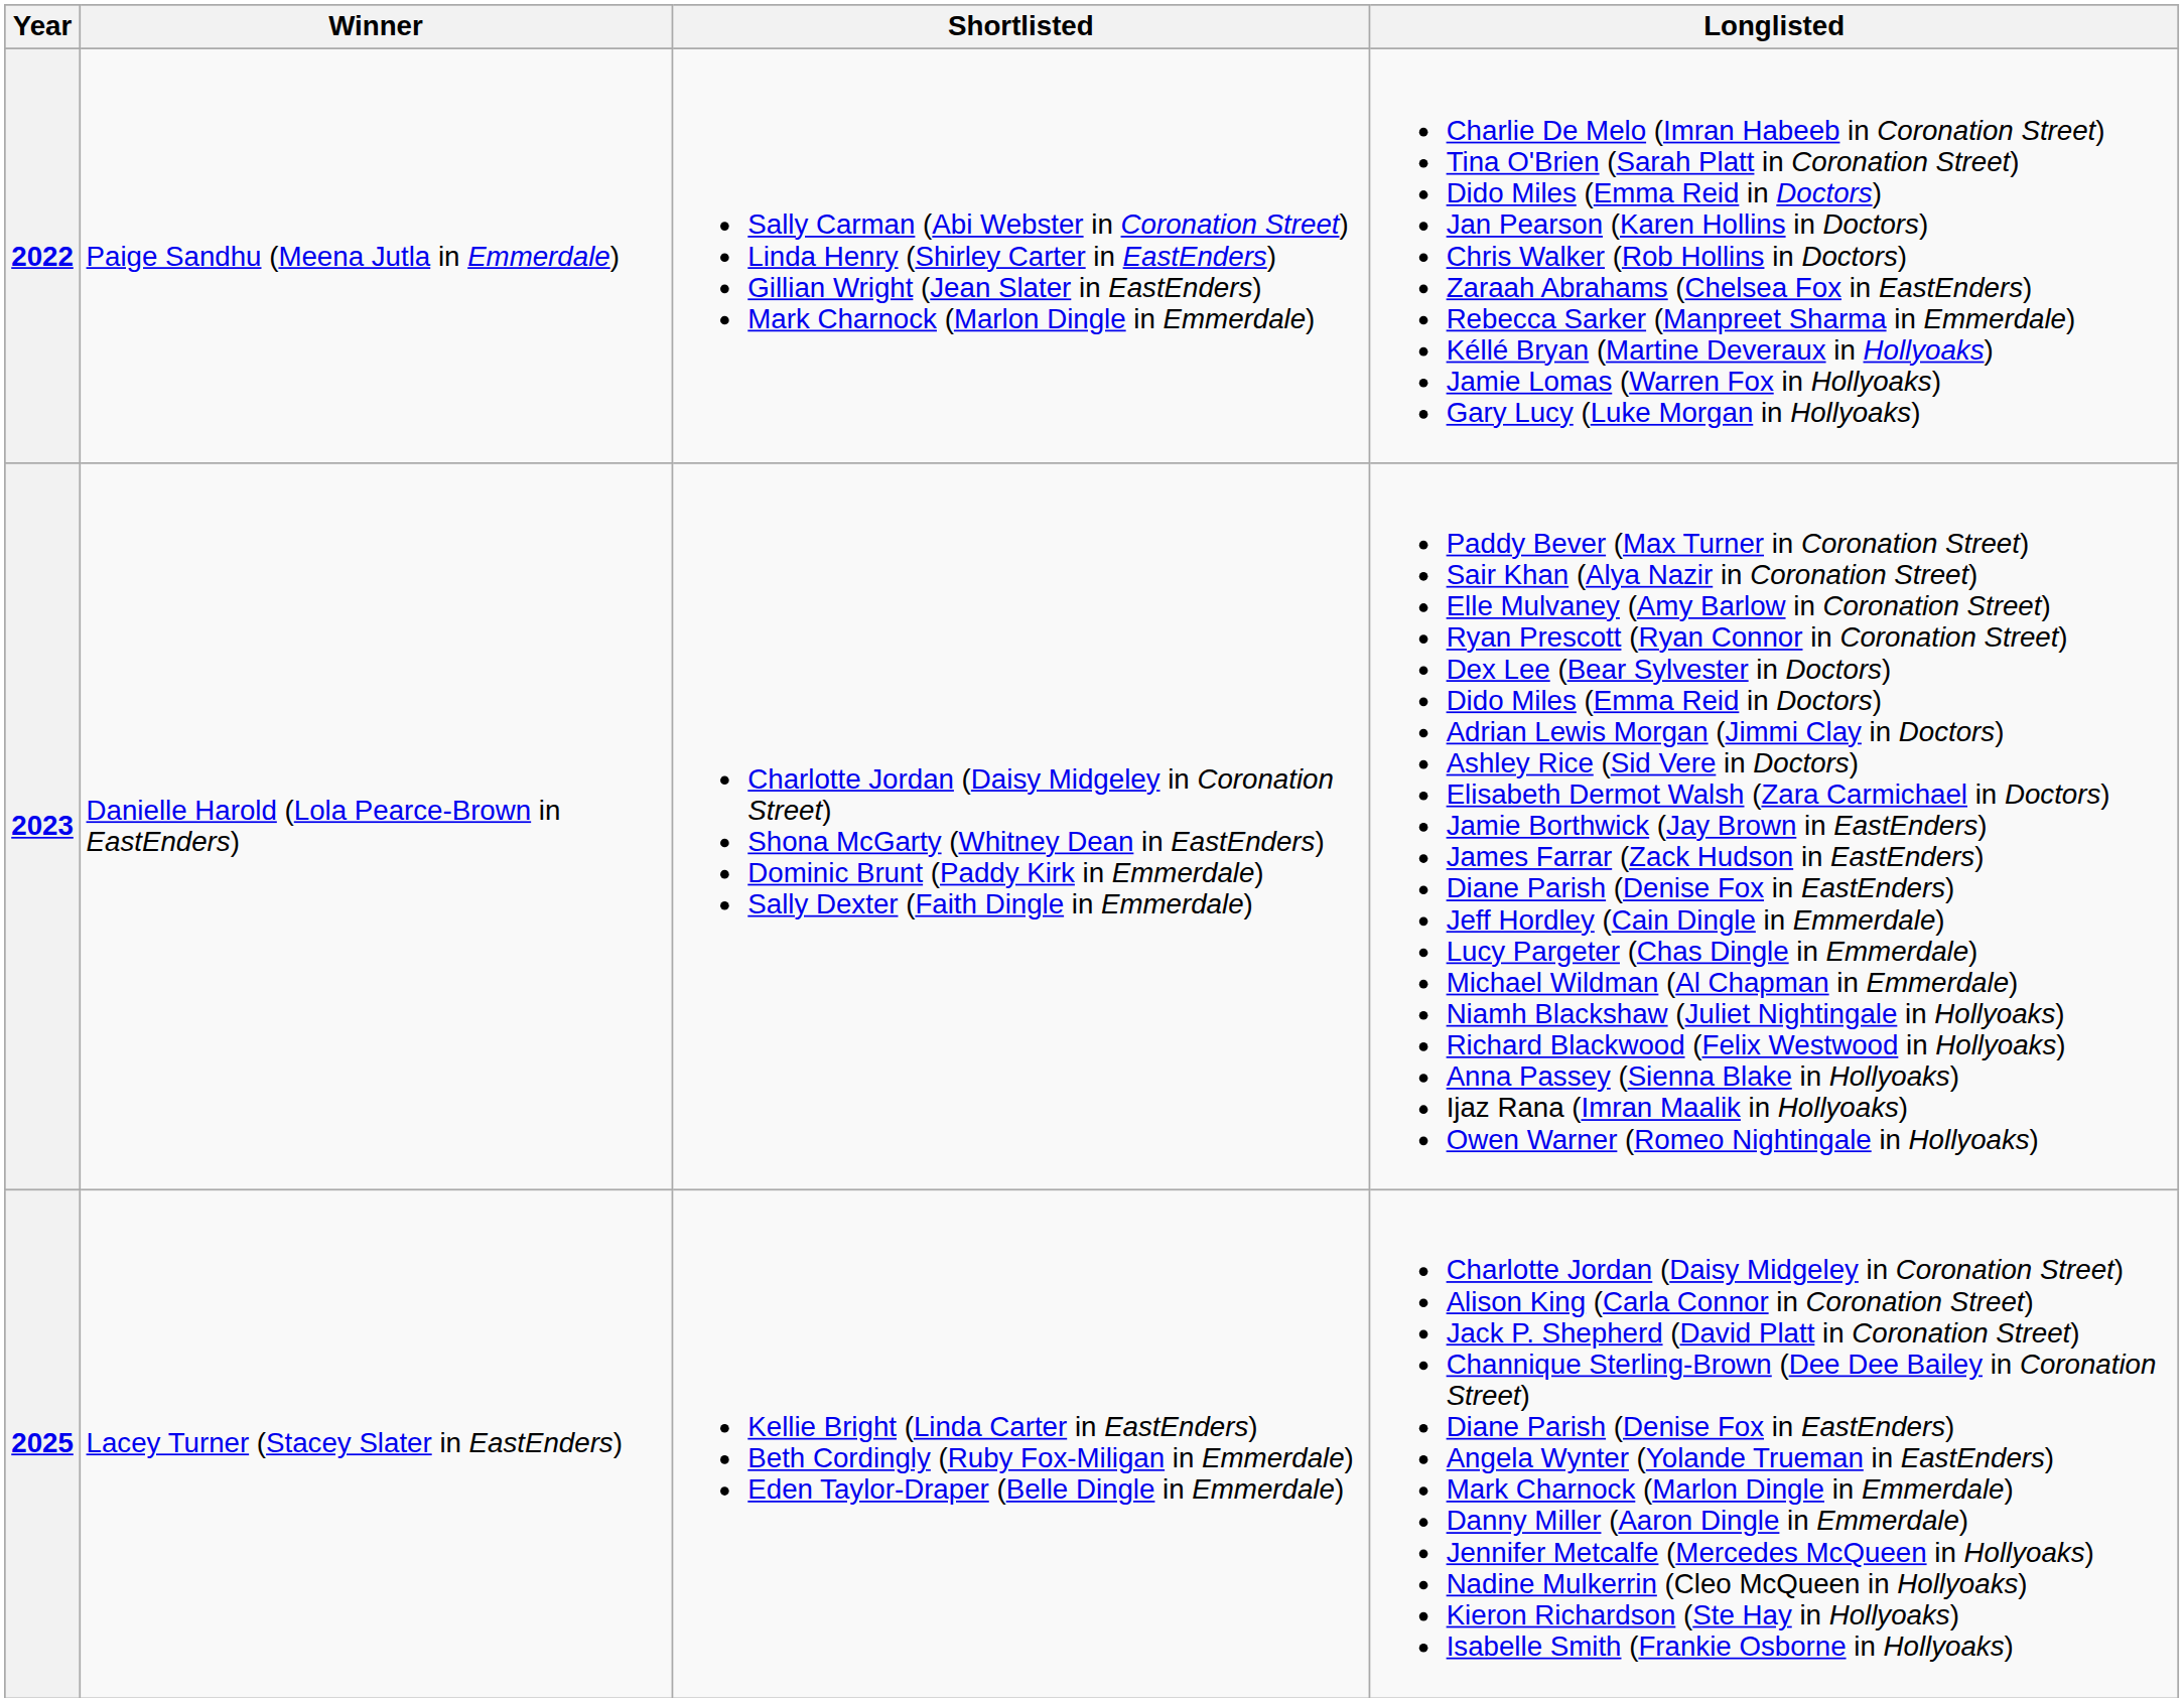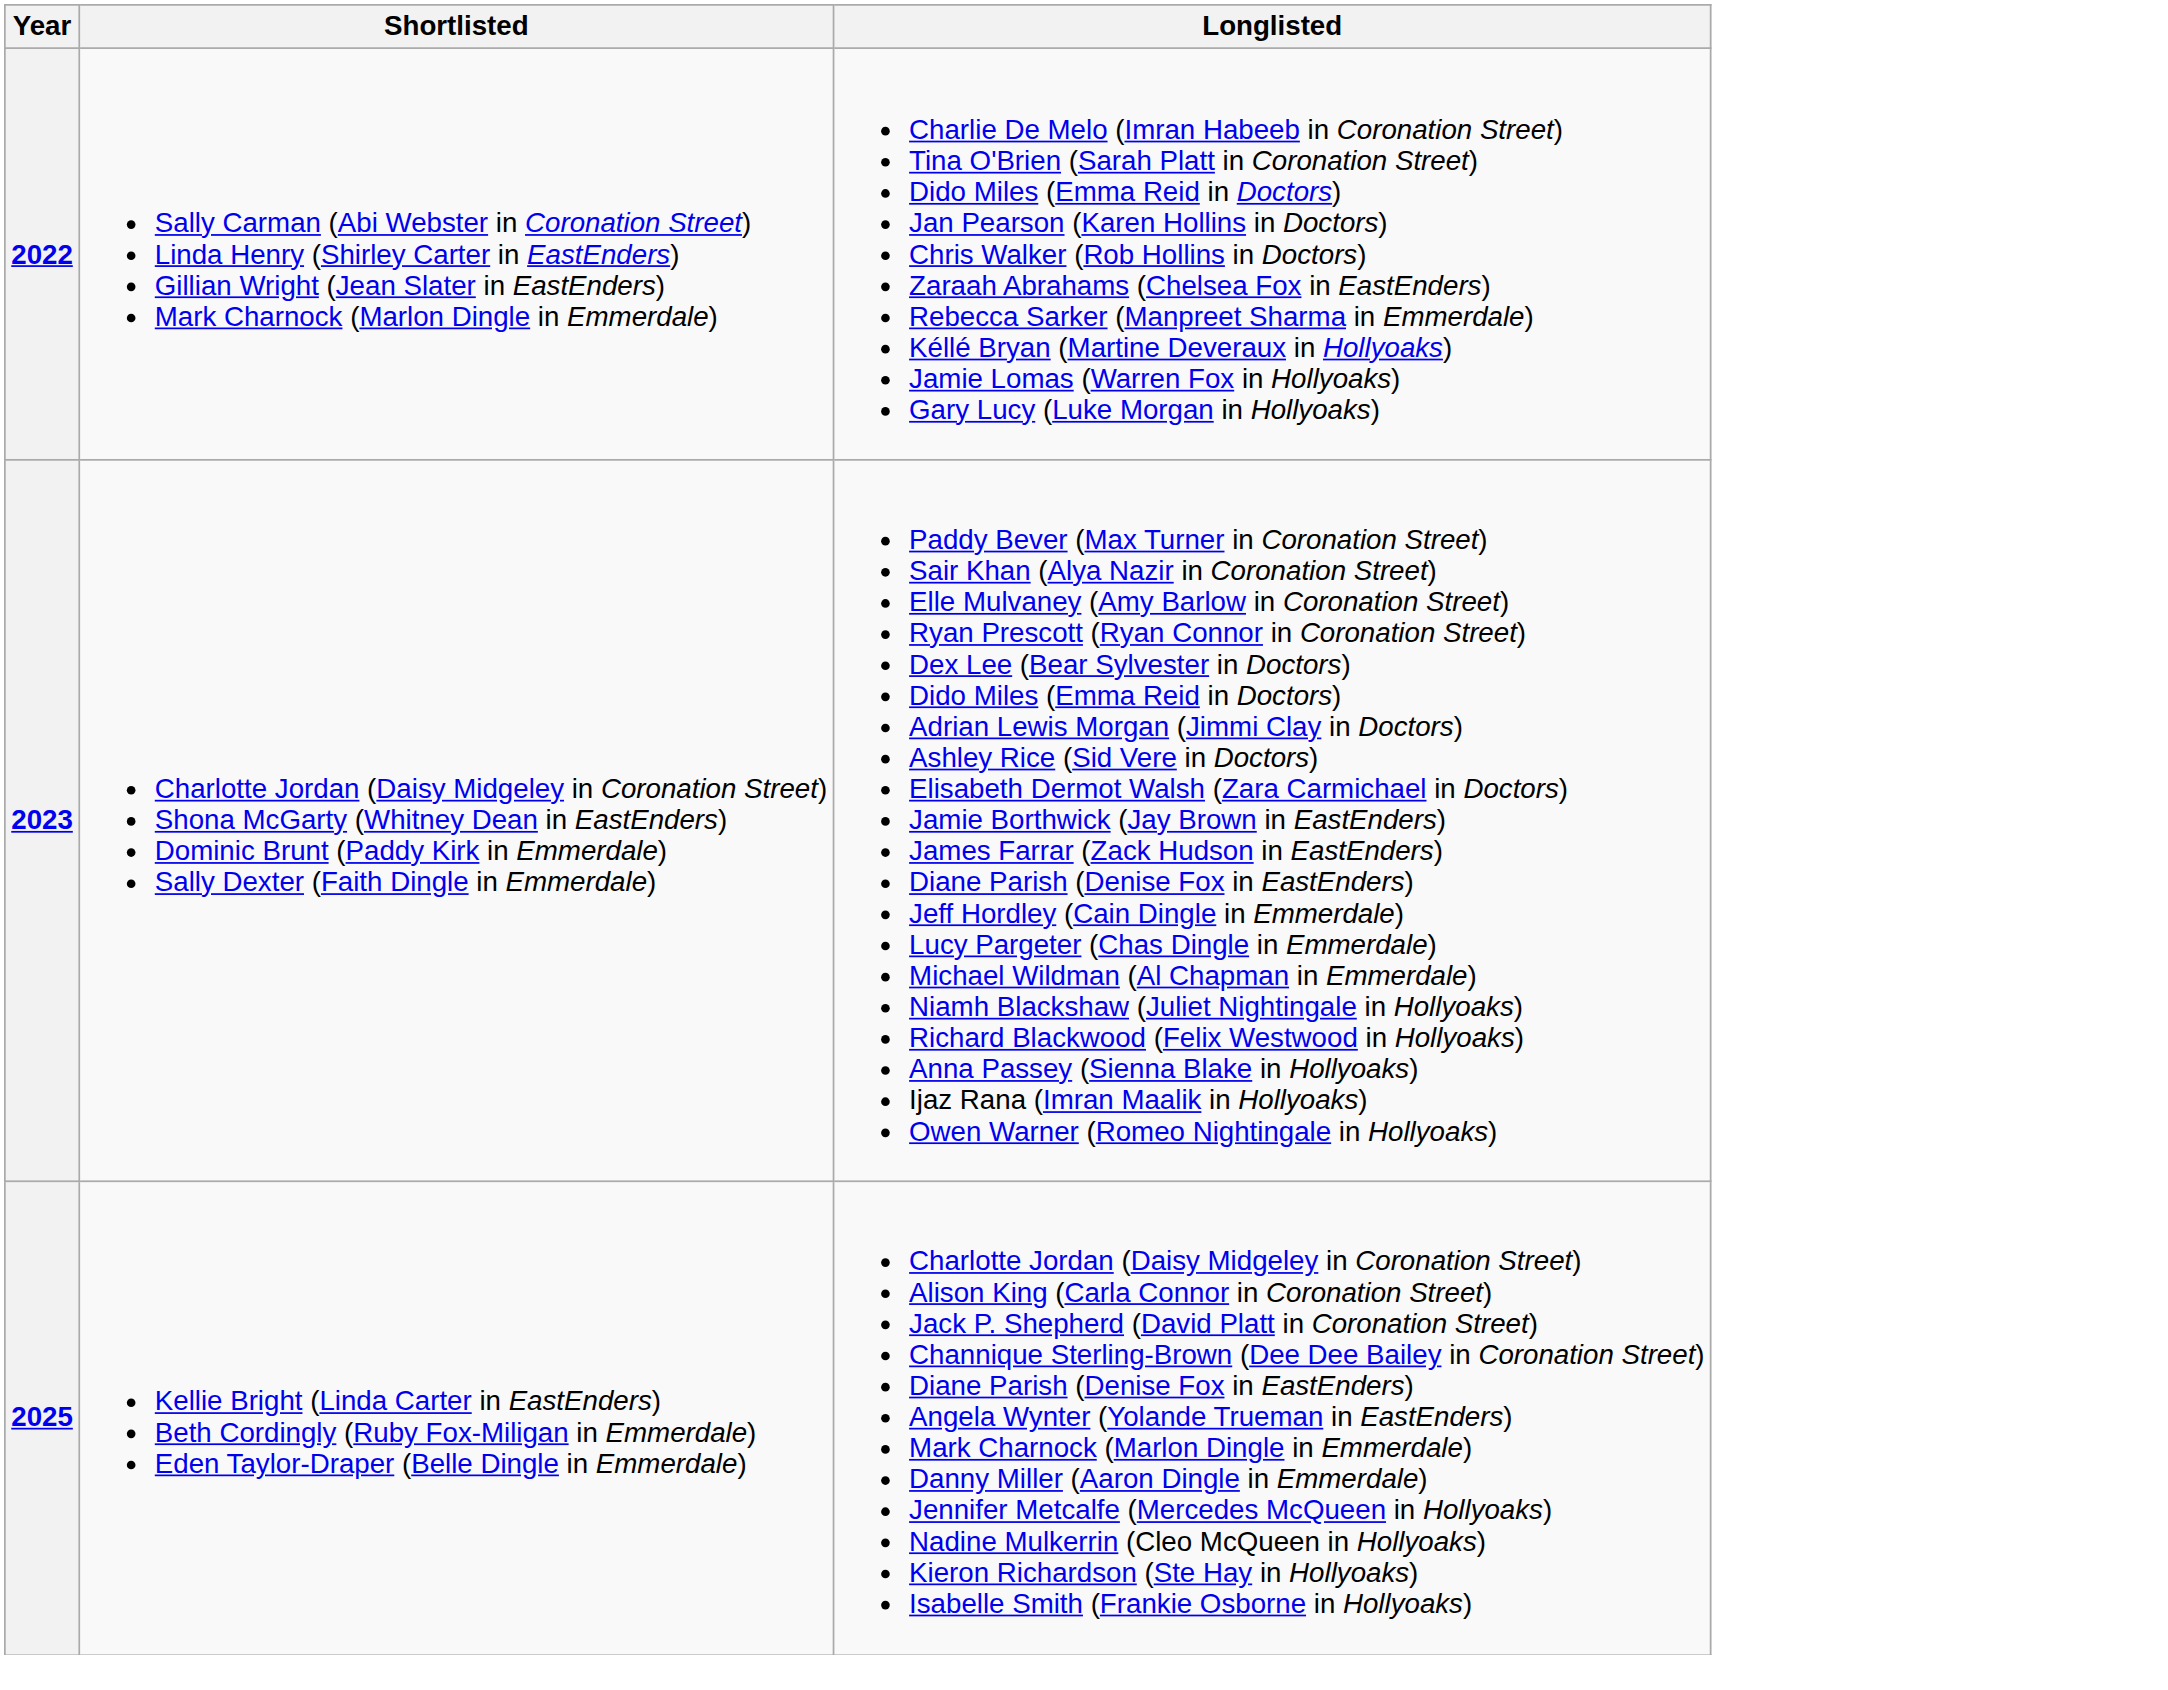- column: Winner | Paige Sandhu (Meena Jutla in Emmerdale) | Danielle Harold (Lola Pearce-Brown in EastEnders) | Lacey Turner (Stacey Slater in EastEnders)
